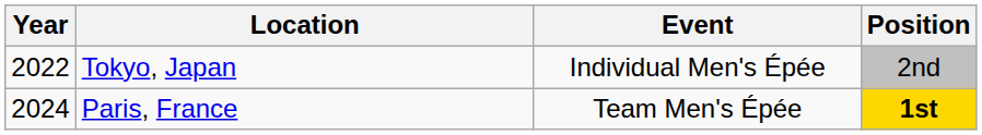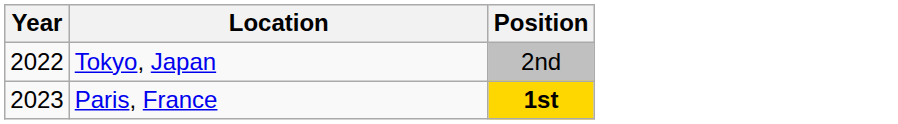- column: Event | Individual Men's Épée | Team Men's Épée
Paris, France | Year: 2024 -> 2023
